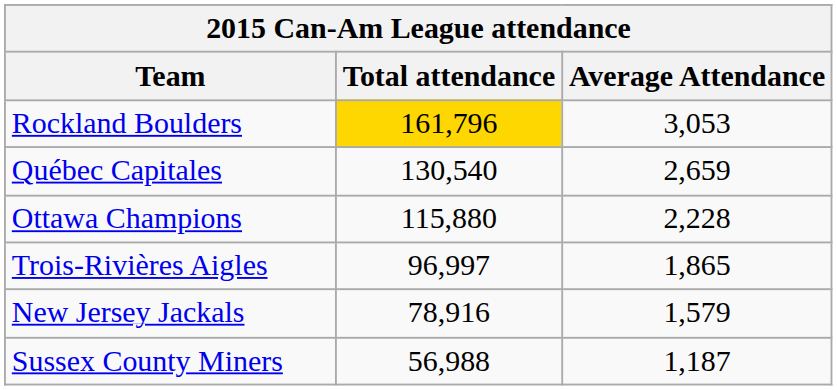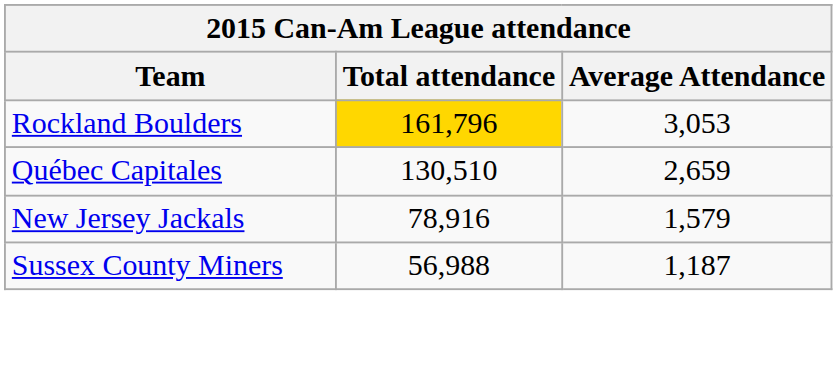Québec Capitales | Total attendance: 130,540 -> 130,510
- row: Ottawa Champions | 115,880 | 2,228
- row: Trois-Rivières Aigles | 96,997 | 1,865
